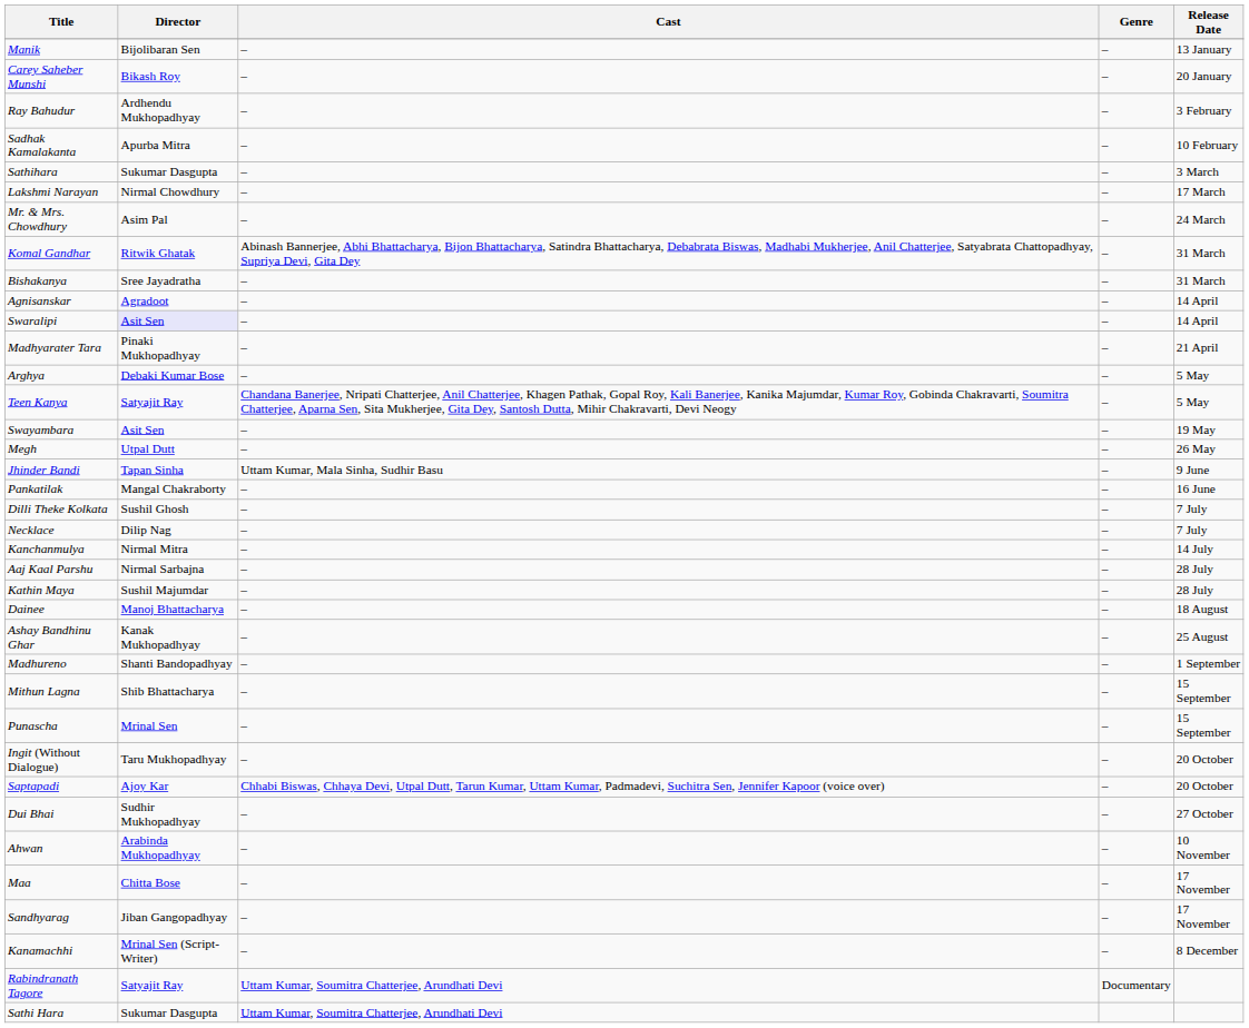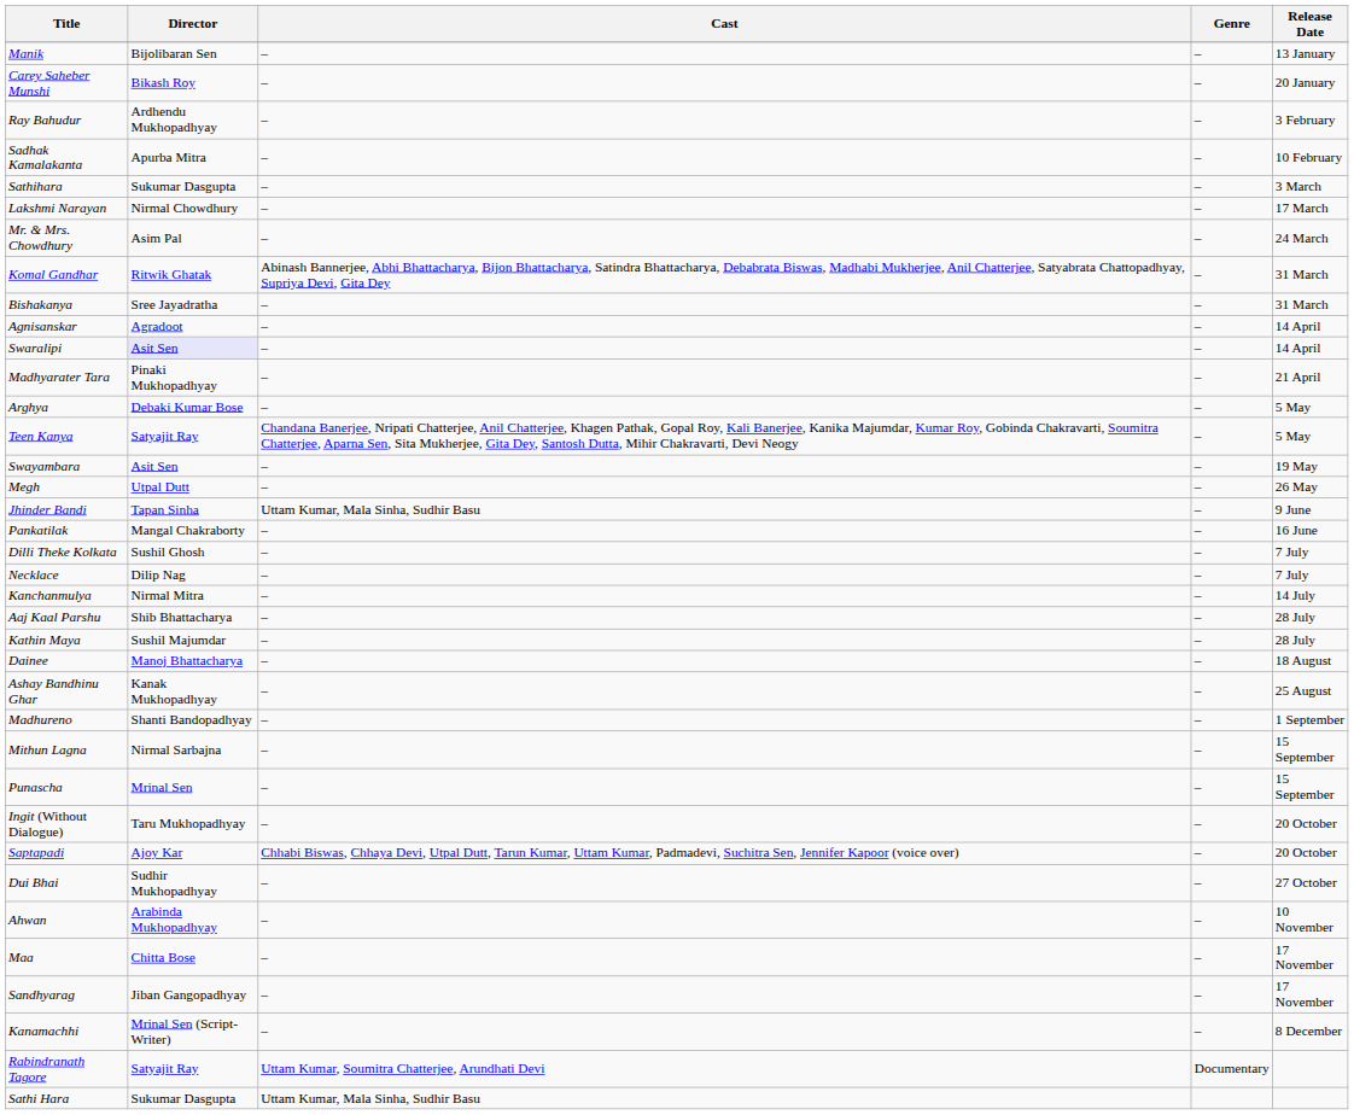Aaj Kaal Parshu | Director: Nirmal Sarbajna -> Shib Bhattacharya
Mithun Lagna | Director: Shib Bhattacharya -> Nirmal Sarbajna
Sathi Hara | Cast: Uttam Kumar, Soumitra Chatterjee, Arundhati Devi -> Uttam Kumar, Mala Sinha, Sudhir Basu
